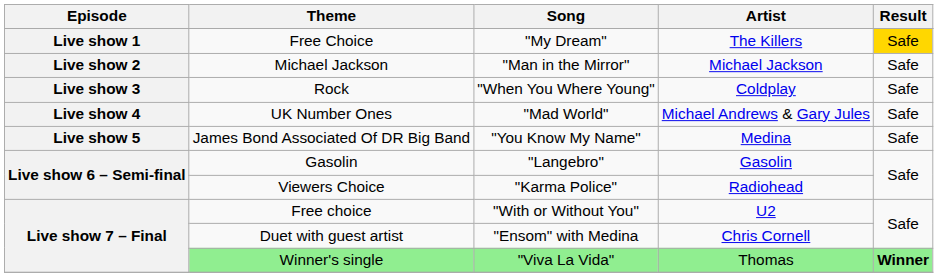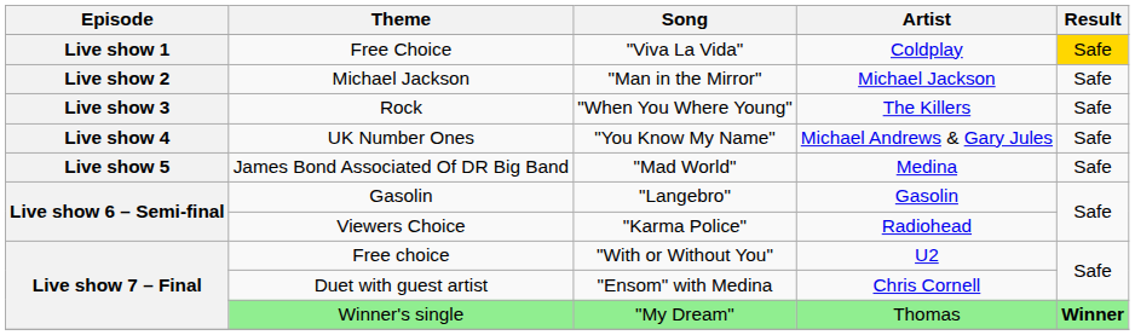Free Choice | Song: "My Dream" -> "Viva La Vida"
Free Choice | Artist: The Killers -> Coldplay
Rock | Artist: Coldplay -> The Killers
UK Number Ones | Song: "Mad World" -> "You Know My Name"
James Bond Associated Of DR Big Band | Song: "You Know My Name" -> "Mad World"
Winner's single | Song: "Viva La Vida" -> "My Dream"
